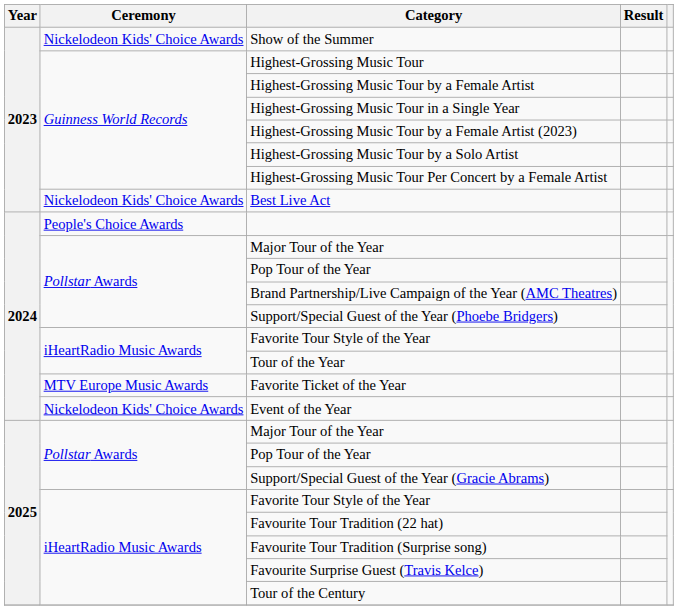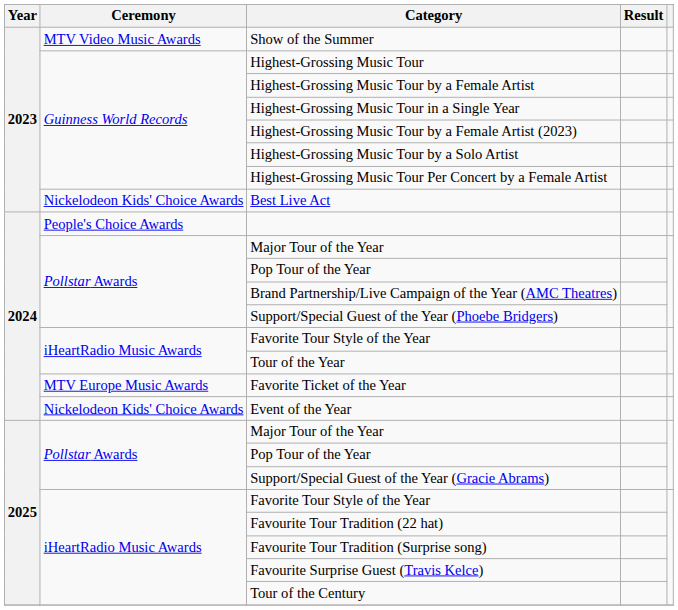Show of the Summer | Ceremony: Nickelodeon Kids' Choice Awards -> MTV Video Music Awards
